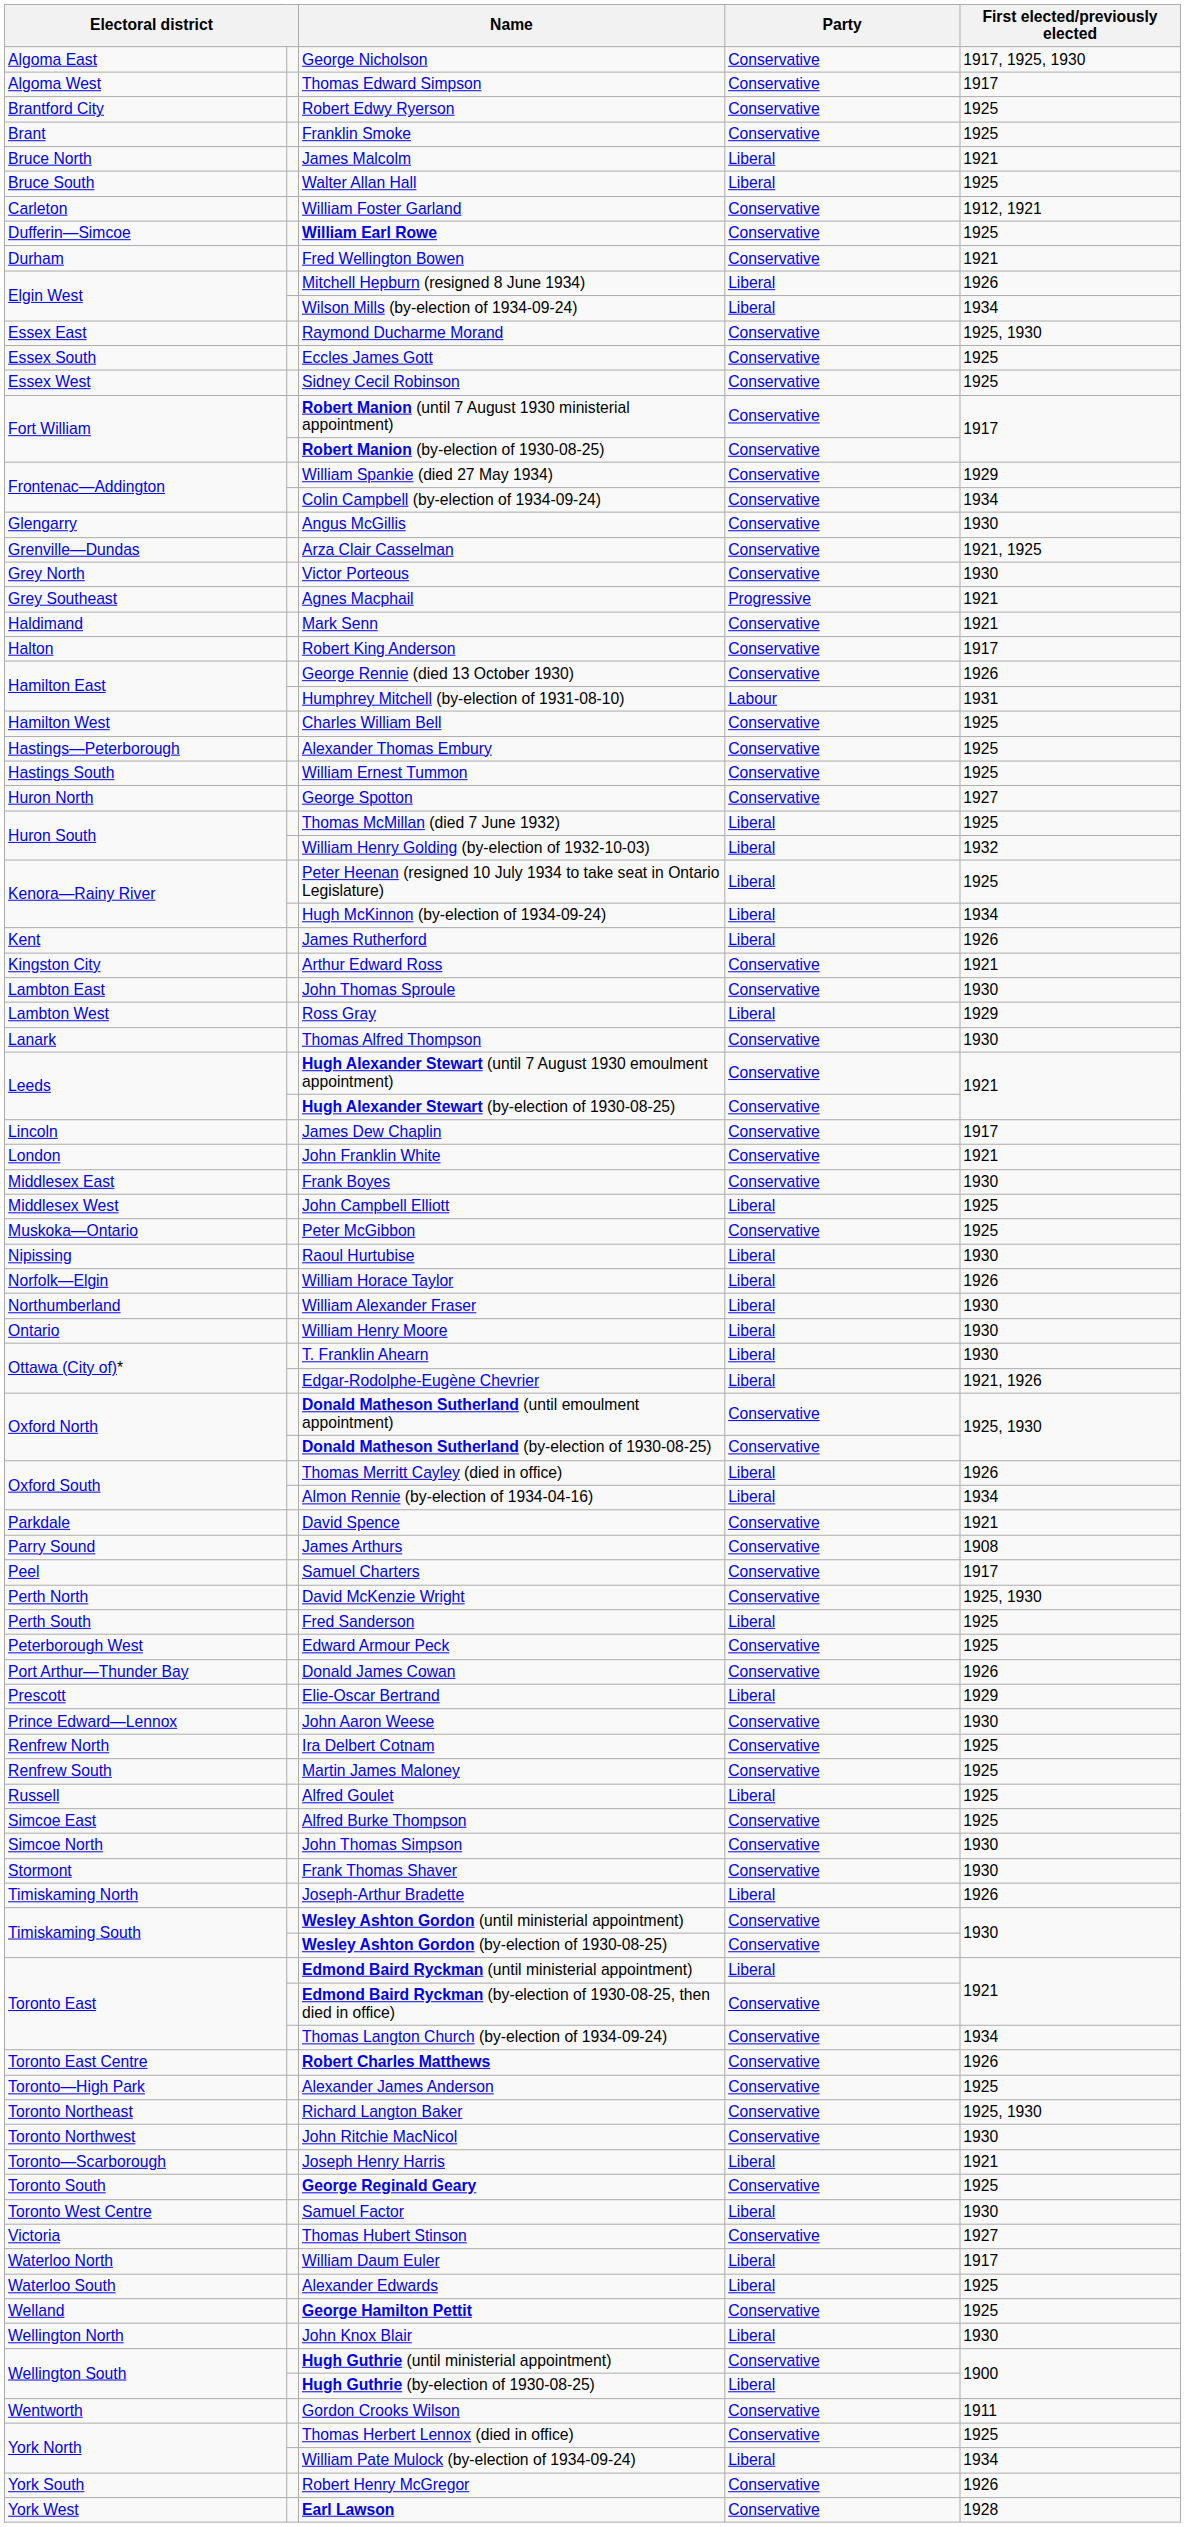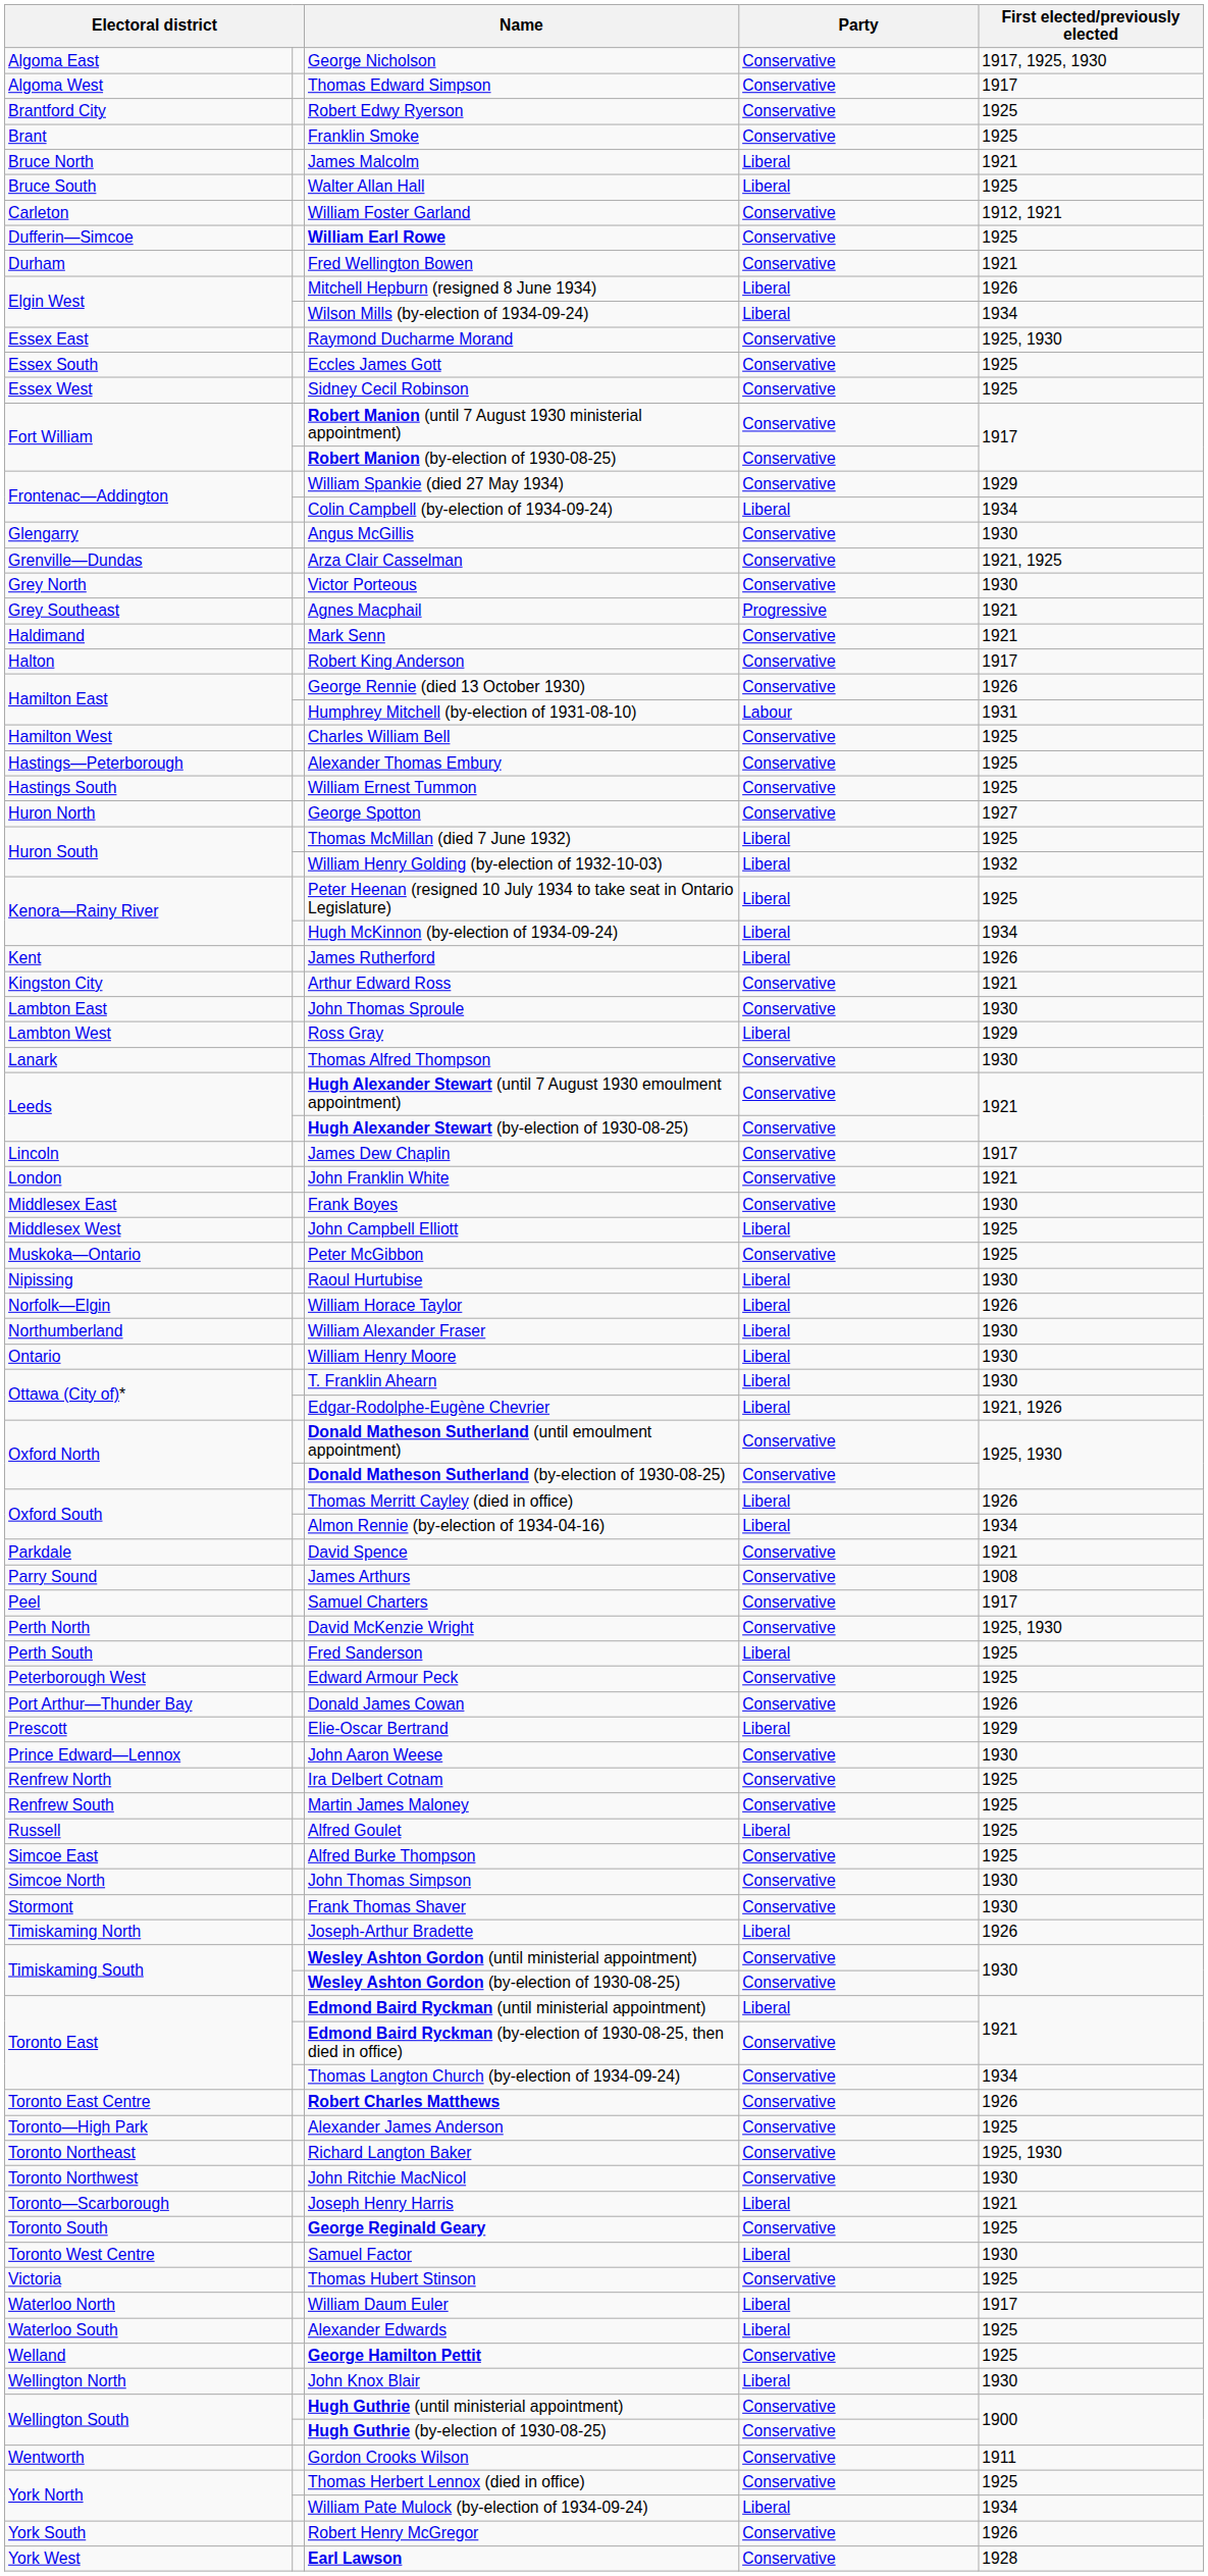Colin Campbell (by-election of 1934-09-24) | Party: Conservative -> Liberal
Thomas Hubert Stinson | First elected/previously elected: 1927 -> 1925
Hugh Guthrie (by-election of 1930-08-25) | Party: Liberal -> Conservative
